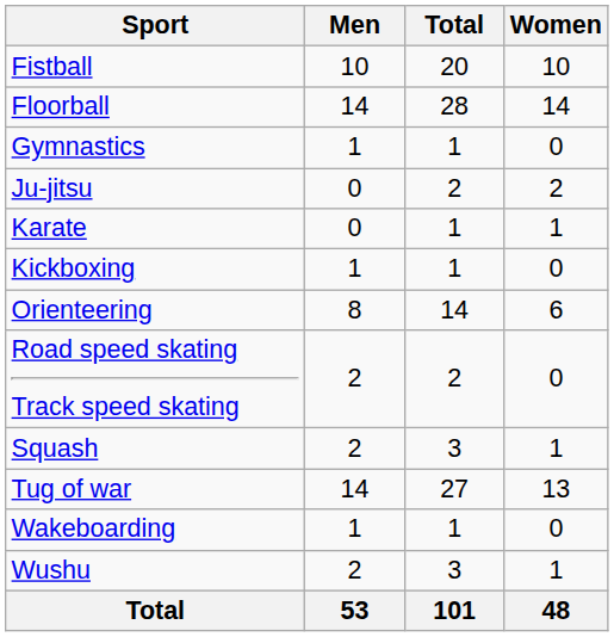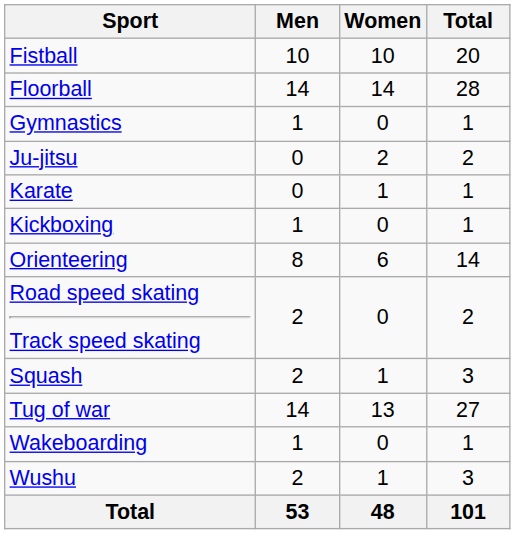columns swapped: Women <-> Total
